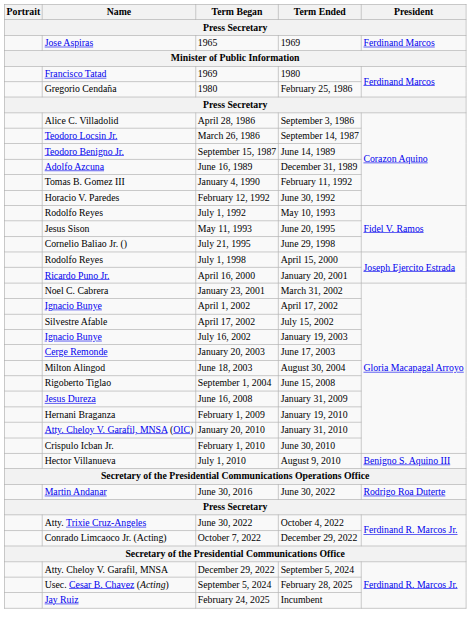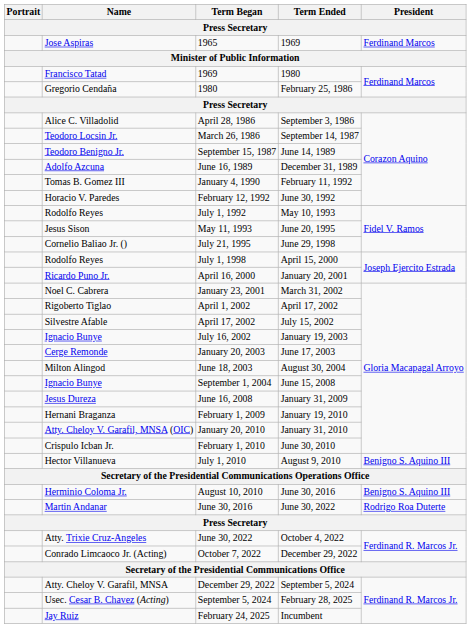April 1, 2002 | Name: Ignacio Bunye -> Rigoberto Tiglao
September 1, 2004 | Name: Rigoberto Tiglao -> Ignacio Bunye
+ row: Herminio Coloma Jr. | August 10, 2010 | June 30, 2016 | Benigno S. Aquino III
